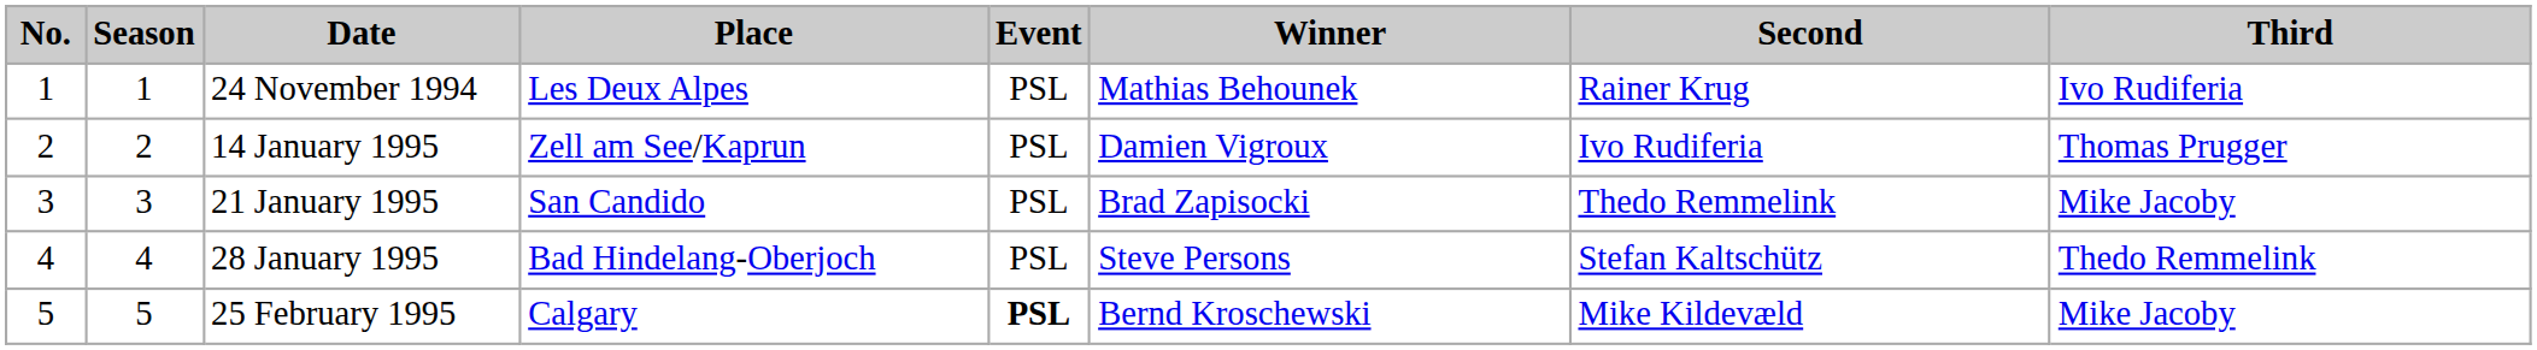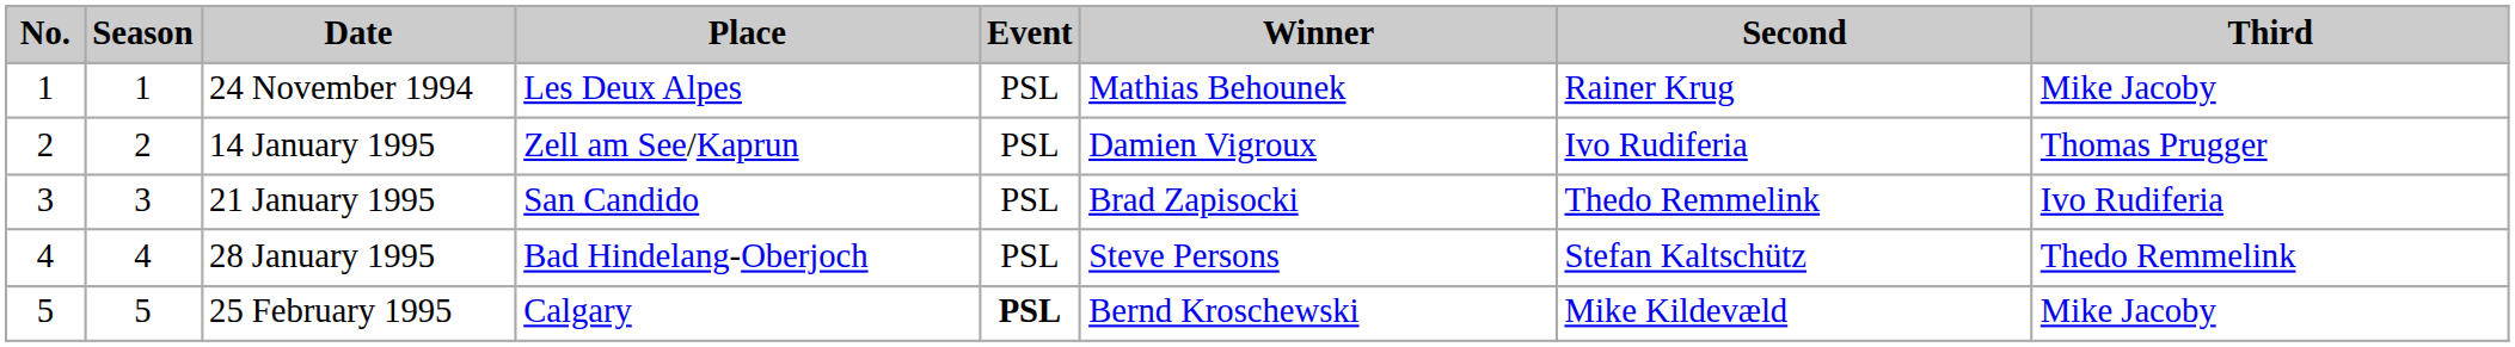24 November 1994 | Third: Ivo Rudiferia -> Mike Jacoby
21 January 1995 | Third: Mike Jacoby -> Ivo Rudiferia
